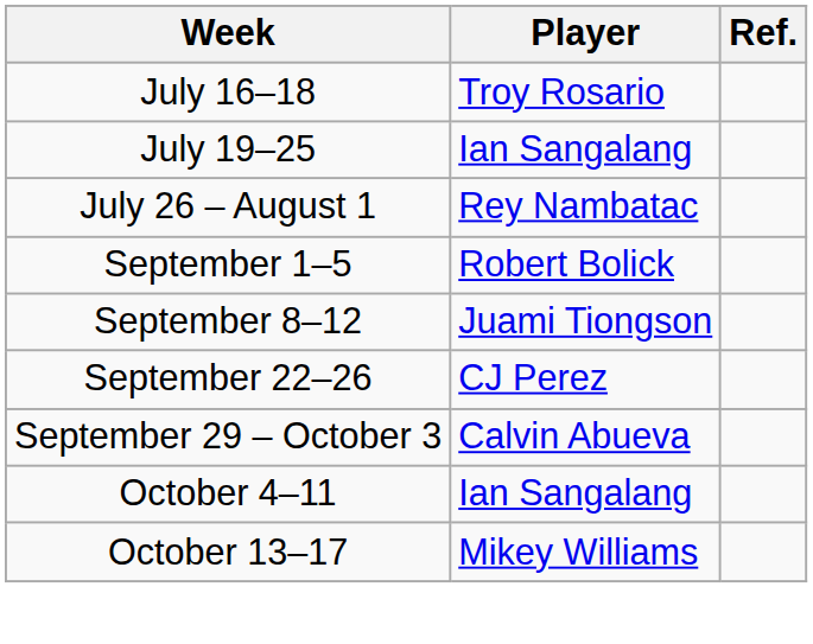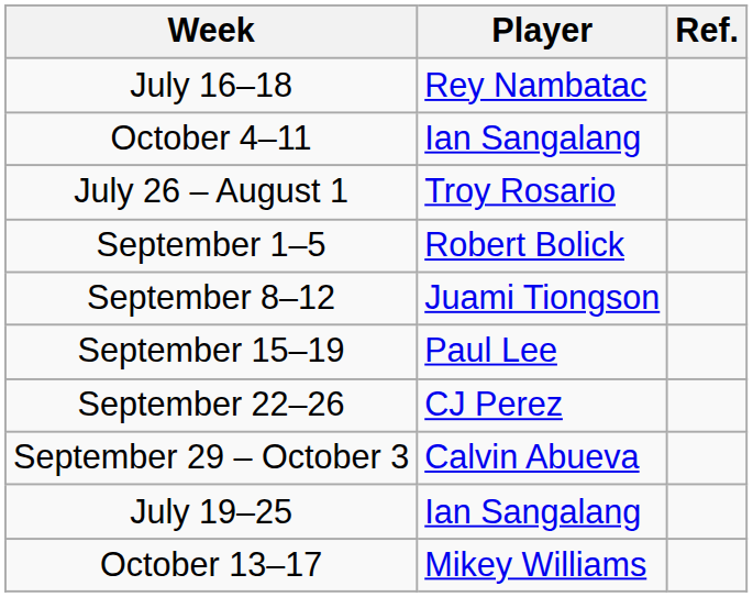July 16–18 | Player: Troy Rosario -> Rey Nambatac
rows swapped: July 19–25 <-> October 4–11
July 26 – August 1 | Player: Rey Nambatac -> Troy Rosario
+ row: September 15–19 | Paul Lee
